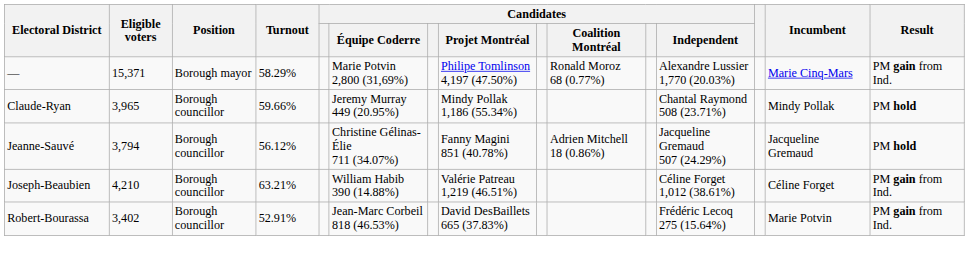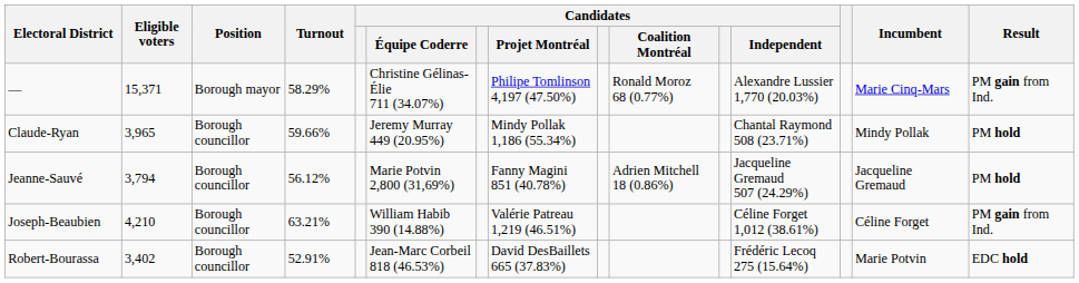— | Candidates / Équipe Coderre: Marie Potvin 2,800 (31,69%) -> Christine Gélinas-Élie 711 (34.07%)
Jeanne-Sauvé | Candidates / Équipe Coderre: Christine Gélinas-Élie 711 (34.07%) -> Marie Potvin 2,800 (31,69%)
Robert-Bourassa | Result: PM gain from Ind. -> EDC hold
